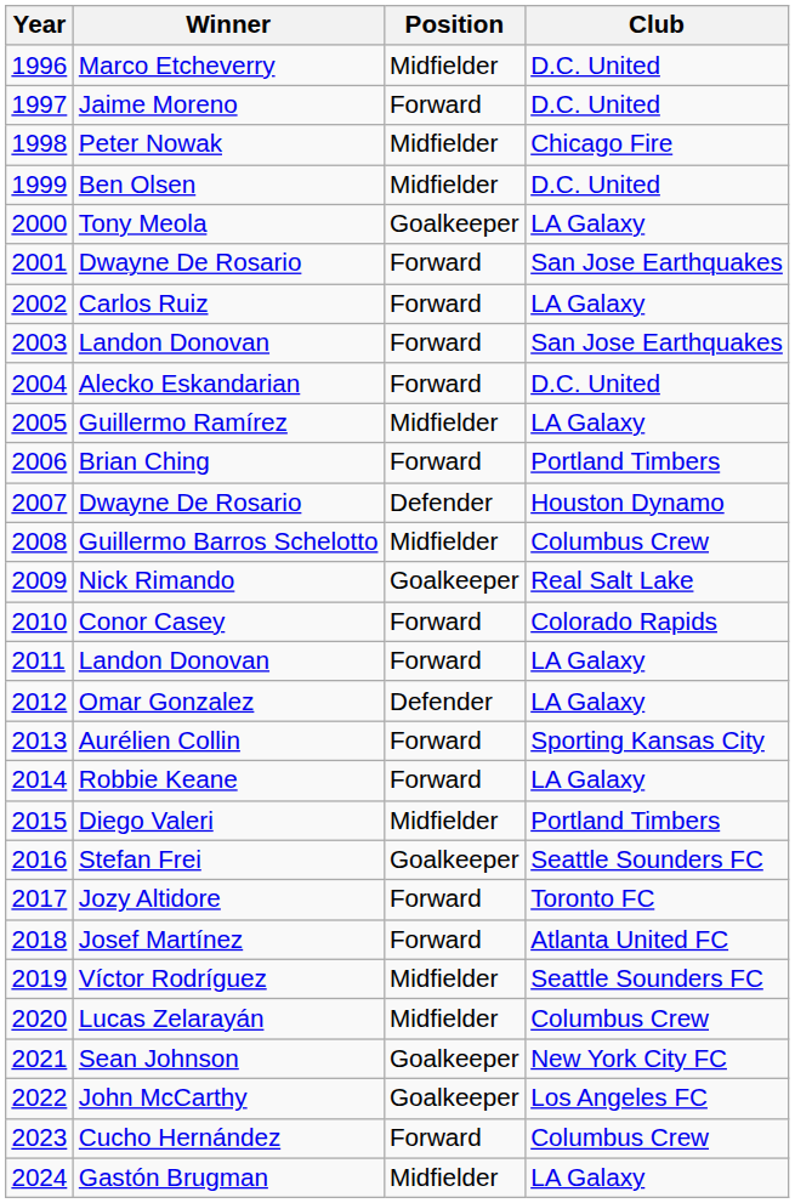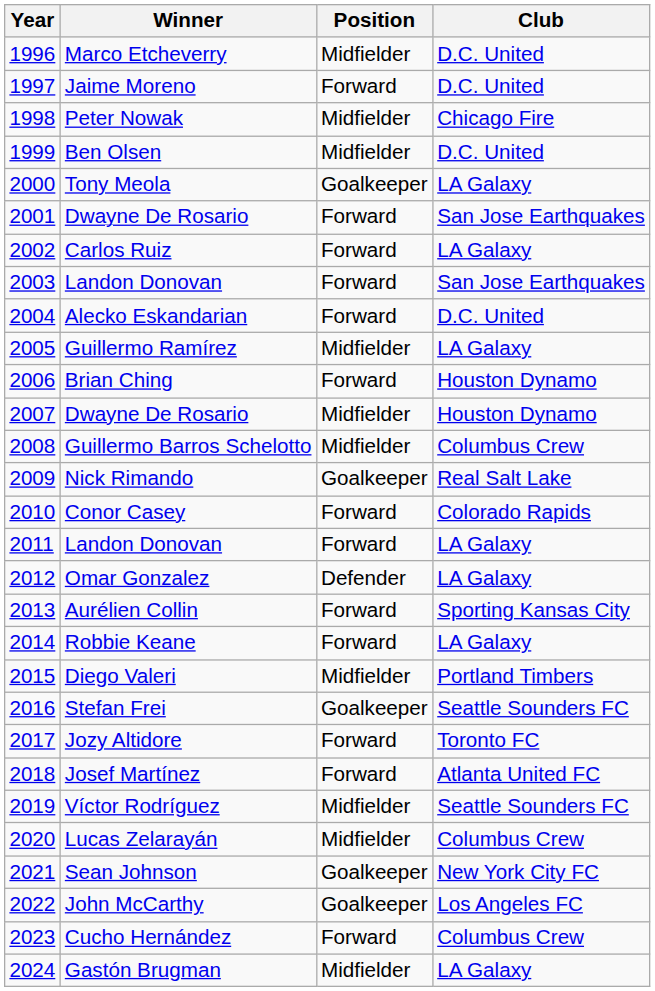Brian Ching | Club: Portland Timbers -> Houston Dynamo
2007 / Dwayne De Rosario | Position: Defender -> Midfielder
